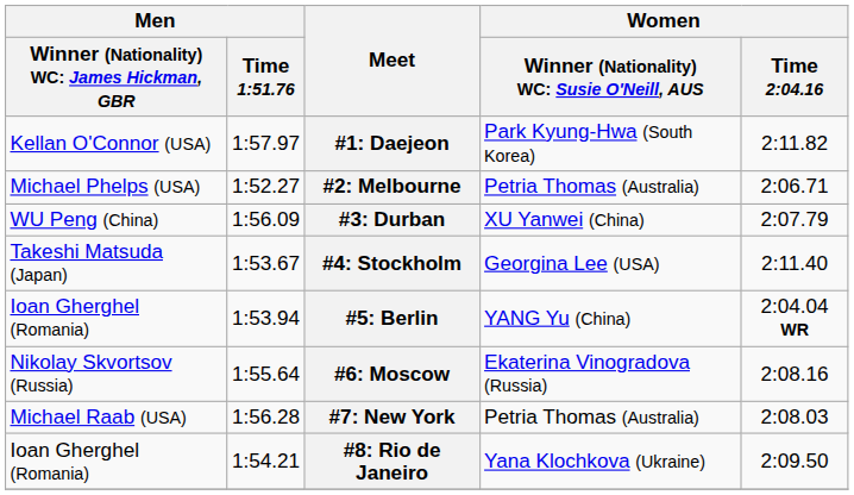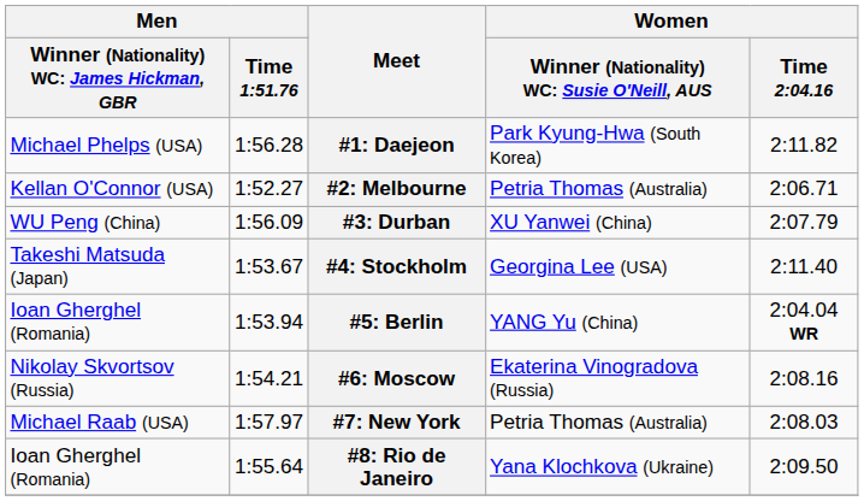#1: Daejeon | column 1: Kellan O'Connor (USA) -> Michael Phelps (USA)
#1: Daejeon | Men / Time 1:51.76: 1:57.97 -> 1:56.28
#2: Melbourne | column 1: Michael Phelps (USA) -> Kellan O'Connor (USA)
#6: Moscow | Men / Time 1:51.76: 1:55.64 -> 1:54.21
#7: New York | Men / Time 1:51.76: 1:56.28 -> 1:57.97
#8: Rio de Janeiro | Men / Time 1:51.76: 1:54.21 -> 1:55.64
